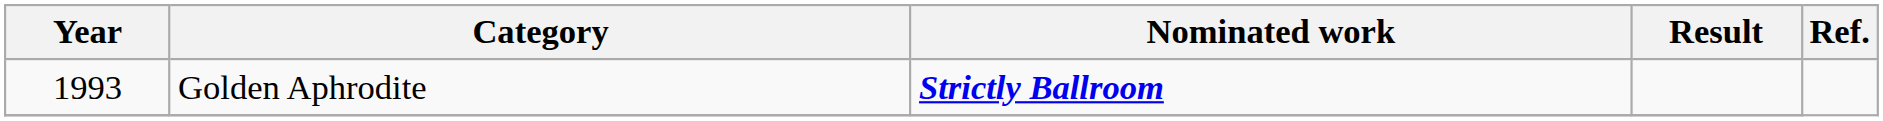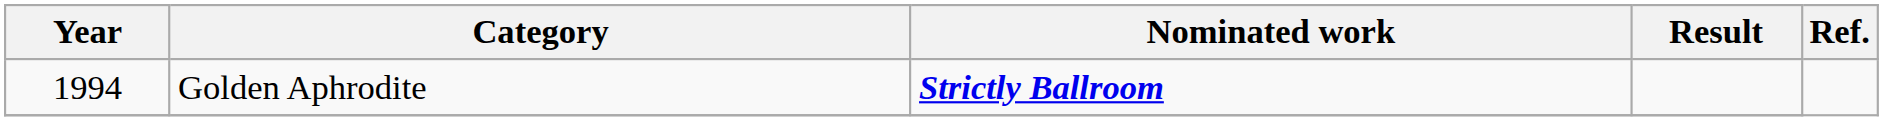Golden Aphrodite | Year: 1993 -> 1994
